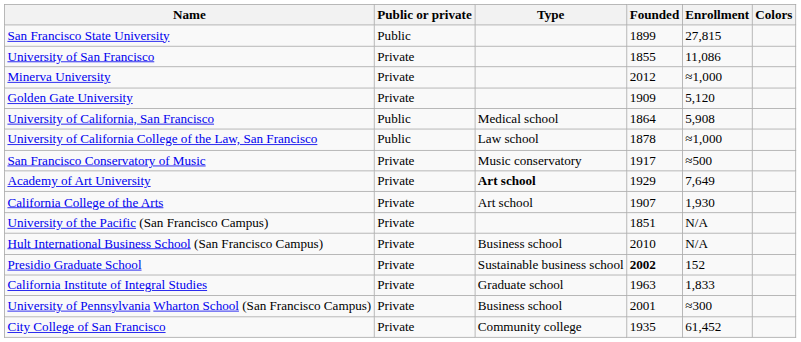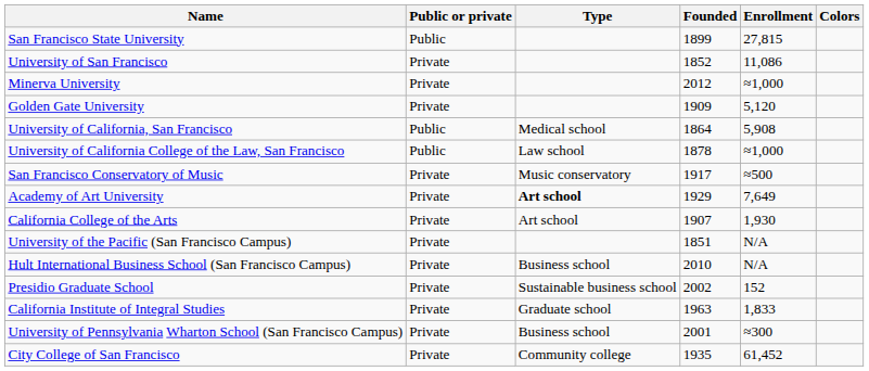University of San Francisco | Founded: 1855 -> 1852
Presidio Graduate School | Founded: bold -> normal
